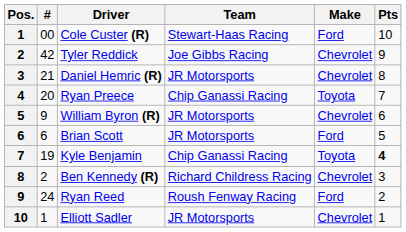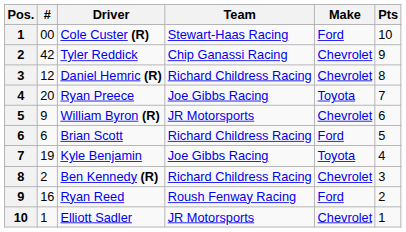Tyler Reddick | Team: Joe Gibbs Racing -> Chip Ganassi Racing
Daniel Hemric (R) | #: 21 -> 12
Daniel Hemric (R) | Team: JR Motorsports -> Richard Childress Racing
Ryan Preece | Team: Chip Ganassi Racing -> Joe Gibbs Racing
Brian Scott | Team: JR Motorsports -> Richard Childress Racing
Kyle Benjamin | Team: Chip Ganassi Racing -> Joe Gibbs Racing
Kyle Benjamin | Pts: bold -> normal
Ryan Reed | #: 24 -> 16
